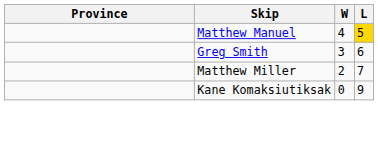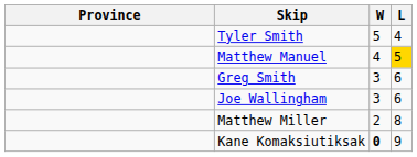+ row: Tyler Smith | 5 | 4
+ row: Joe Wallingham | 3 | 6
Matthew Miller | L: 7 -> 8
Kane Komaksiutiksak | W: normal -> bold
